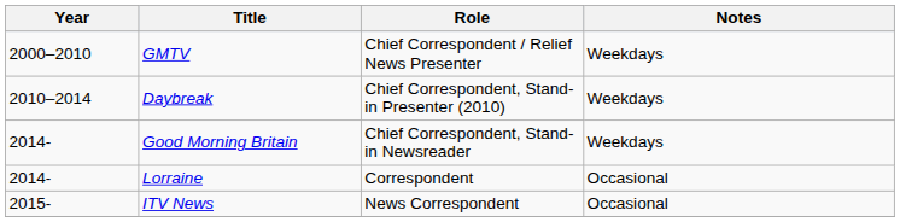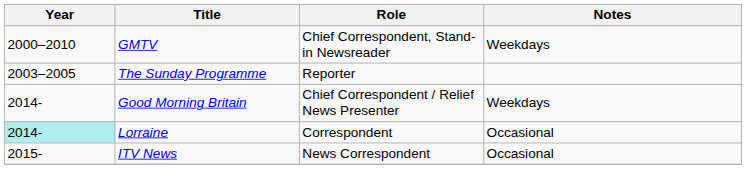GMTV | Role: Chief Correspondent / Relief News Presenter -> Chief Correspondent, Stand-in Newsreader
+ row: 2003–2005 | The Sunday Programme | Reporter
- row: 2010–2014 | Daybreak | Chief Correspondent, Stand-in Presenter (2010) | Weekdays
Good Morning Britain | Role: Chief Correspondent, Stand-in Newsreader -> Chief Correspondent / Relief News Presenter
Lorraine | Year: no background -> paleturquoise background
